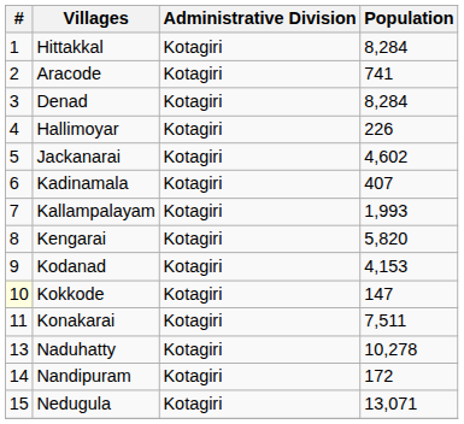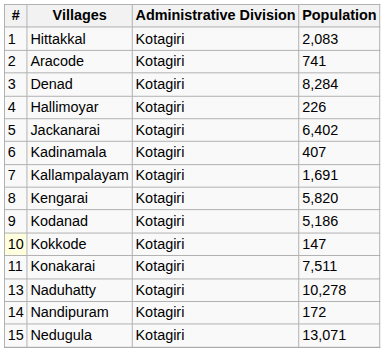Hittakkal | Population: 8,284 -> 2,083
Jackanarai | Population: 4,602 -> 6,402
Kallampalayam | Population: 1,993 -> 1,691
Kodanad | Population: 4,153 -> 5,186
